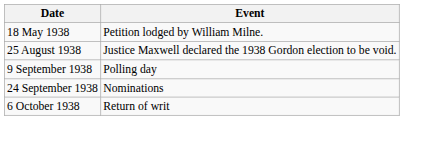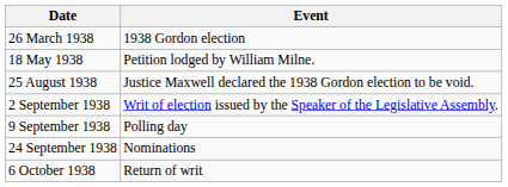+ row: 26 March 1938 | 1938 Gordon election
+ row: 2 September 1938 | Writ of election issued by the Speaker of the Legislative Assembly.
